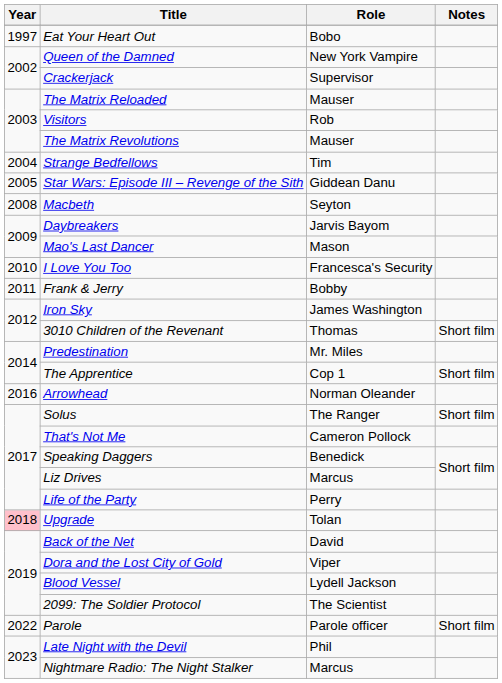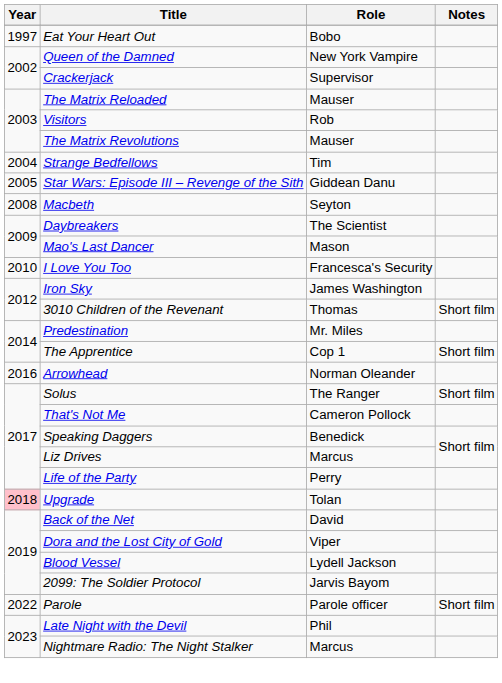Daybreakers | Role: Jarvis Bayom -> The Scientist
- row: 2011 | Frank & Jerry | Bobby
2099: The Soldier Protocol | Role: The Scientist -> Jarvis Bayom
